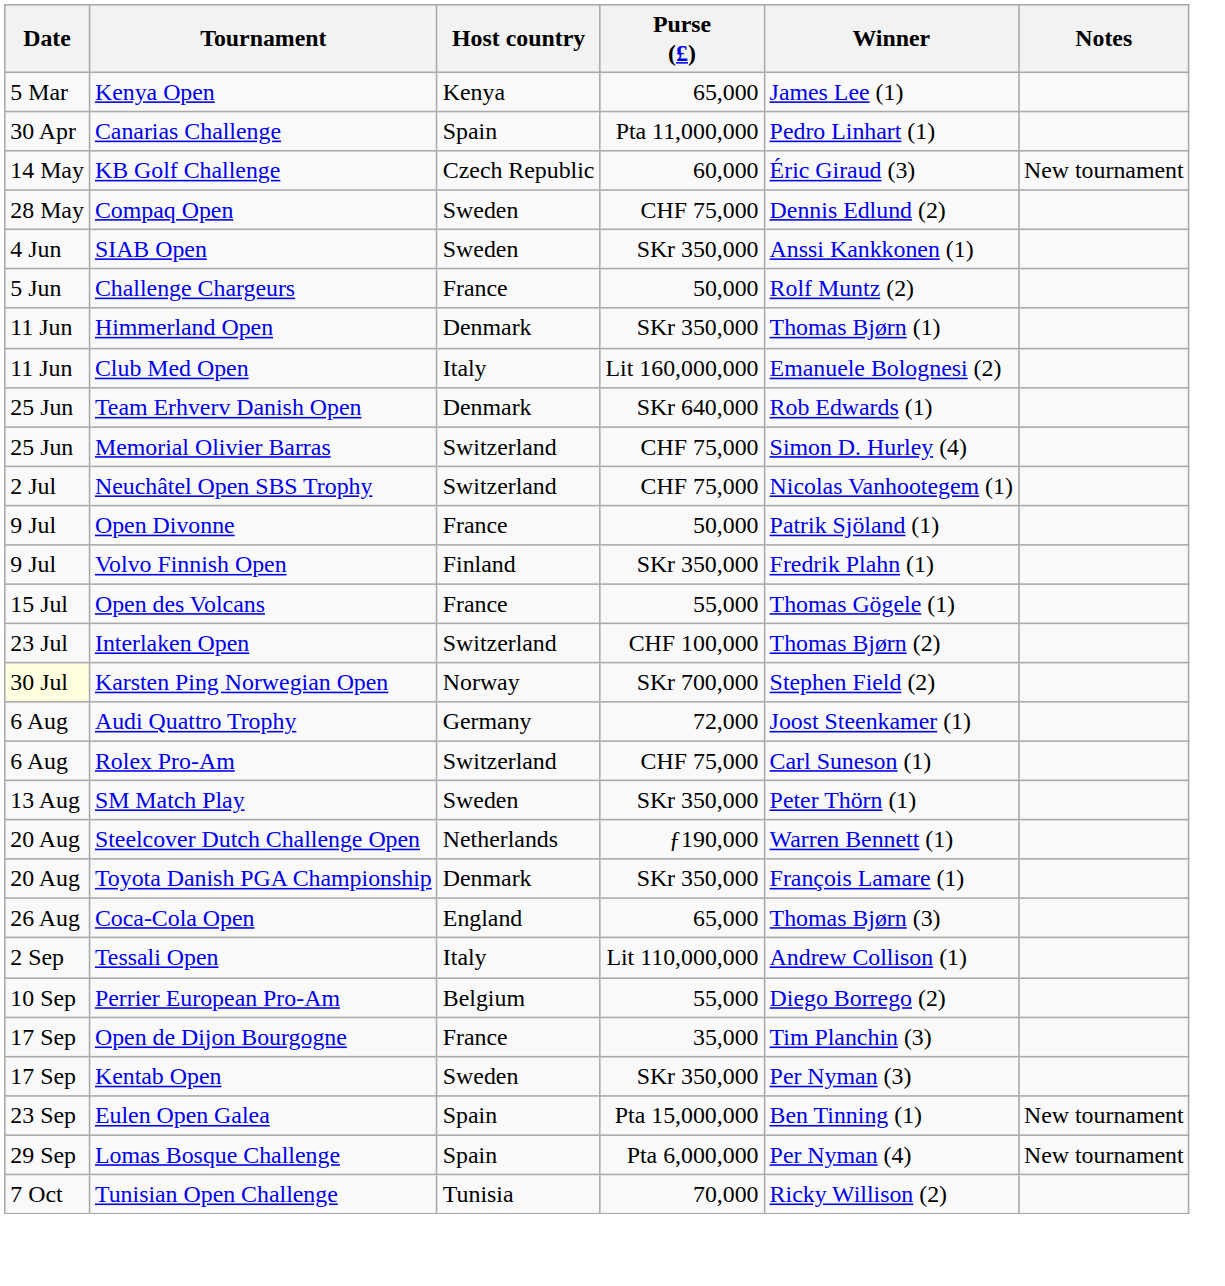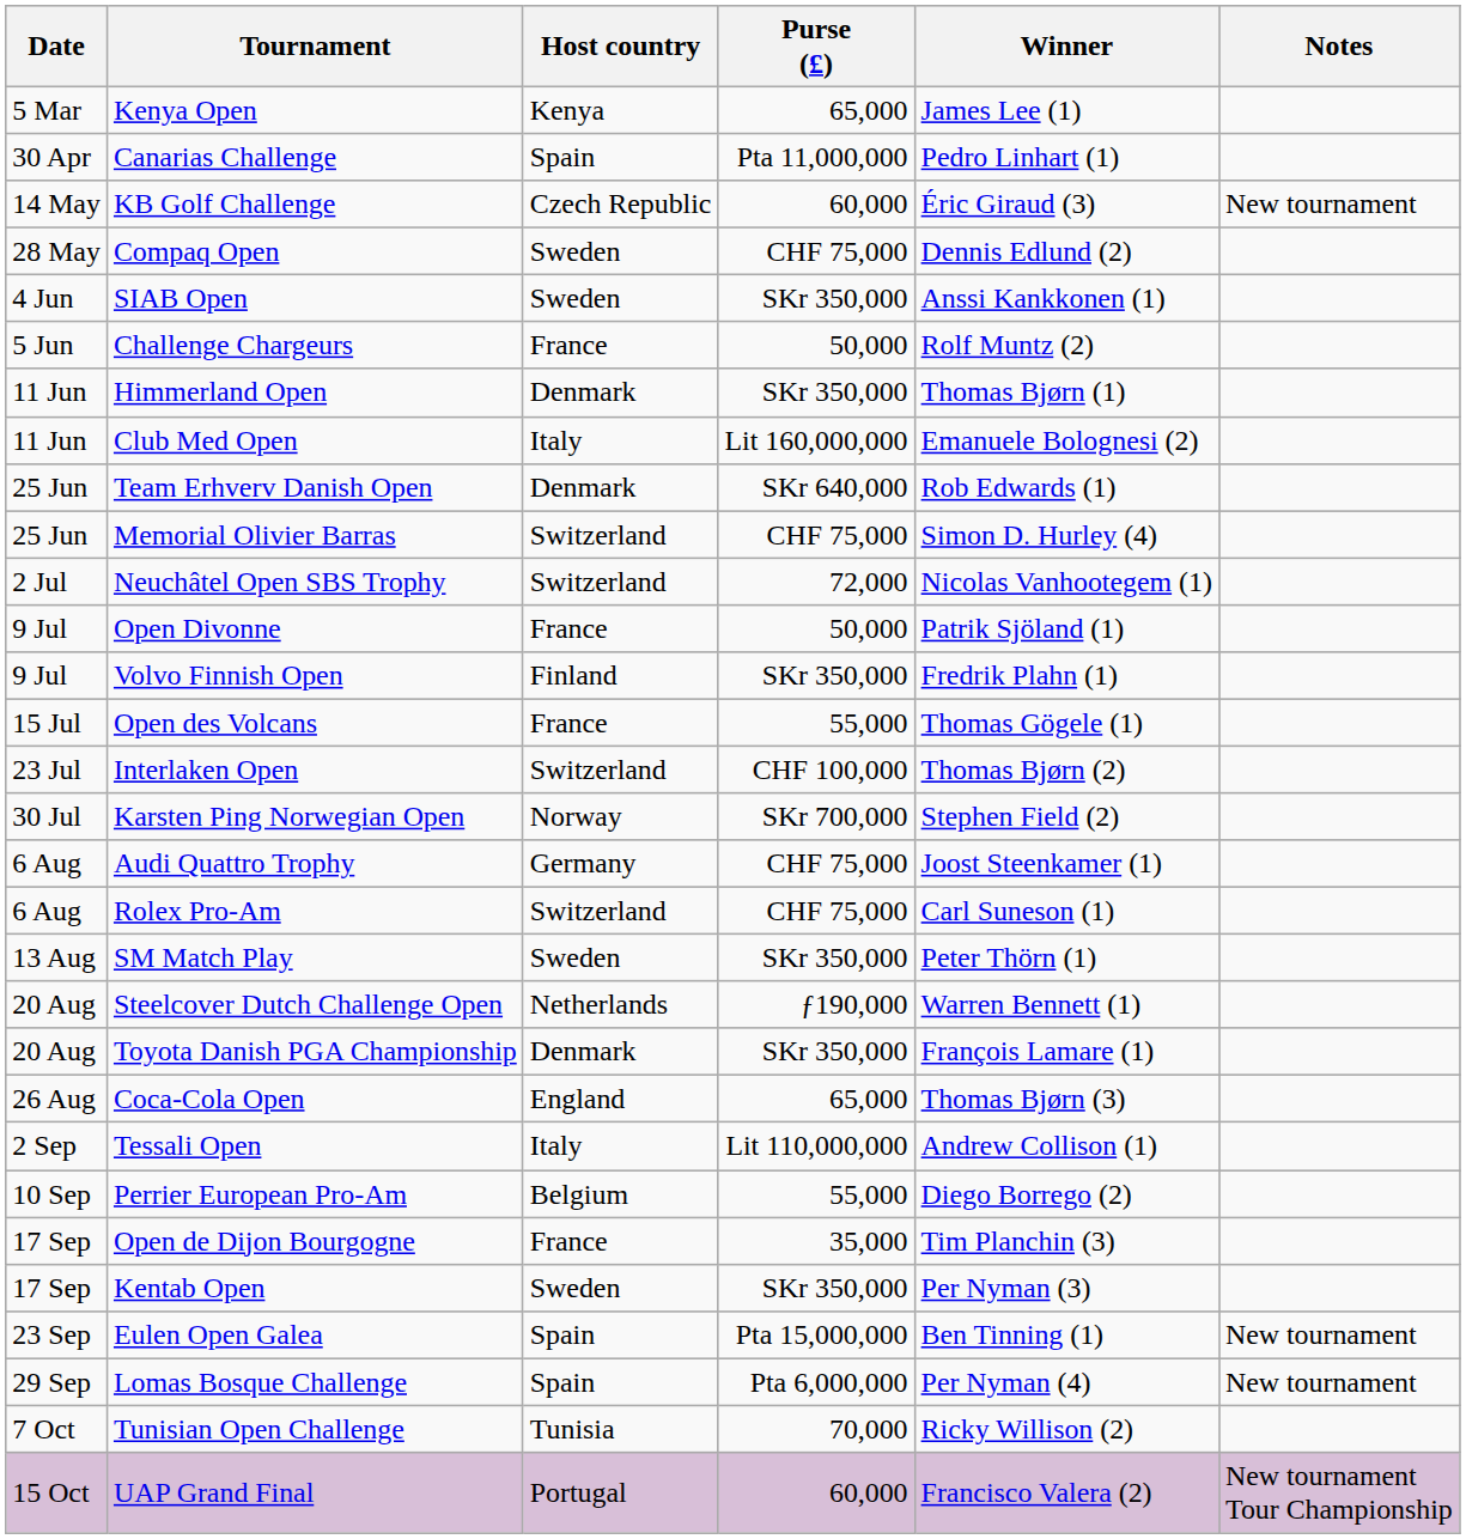Neuchâtel Open SBS Trophy | Purse (£): CHF 75,000 -> 72,000
Karsten Ping Norwegian Open | Date: lightyellow background -> no background
Audi Quattro Trophy | Purse (£): 72,000 -> CHF 75,000
+ row: 15 Oct | UAP Grand Final | Portugal | 60,000 | Francisco Valera (2) | New tournament Tour Championship
